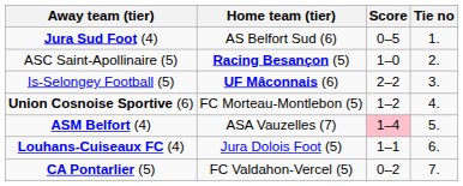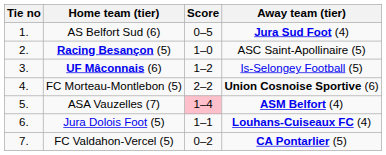columns swapped: Tie no <-> Away team (tier)
UF Mâconnais (6) | Score: 2–2 -> 1–2
FC Morteau-Montlebon (5) | Score: 1–2 -> 2–2
